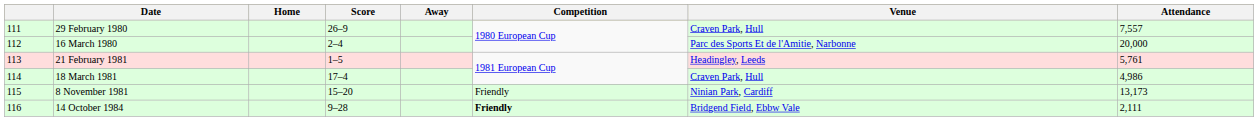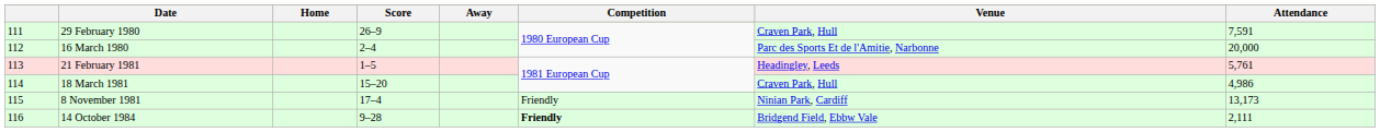29 February 1980 | Attendance: 7,557 -> 7,591
18 March 1981 | Score: 17–4 -> 15–20
8 November 1981 | Score: 15–20 -> 17–4
